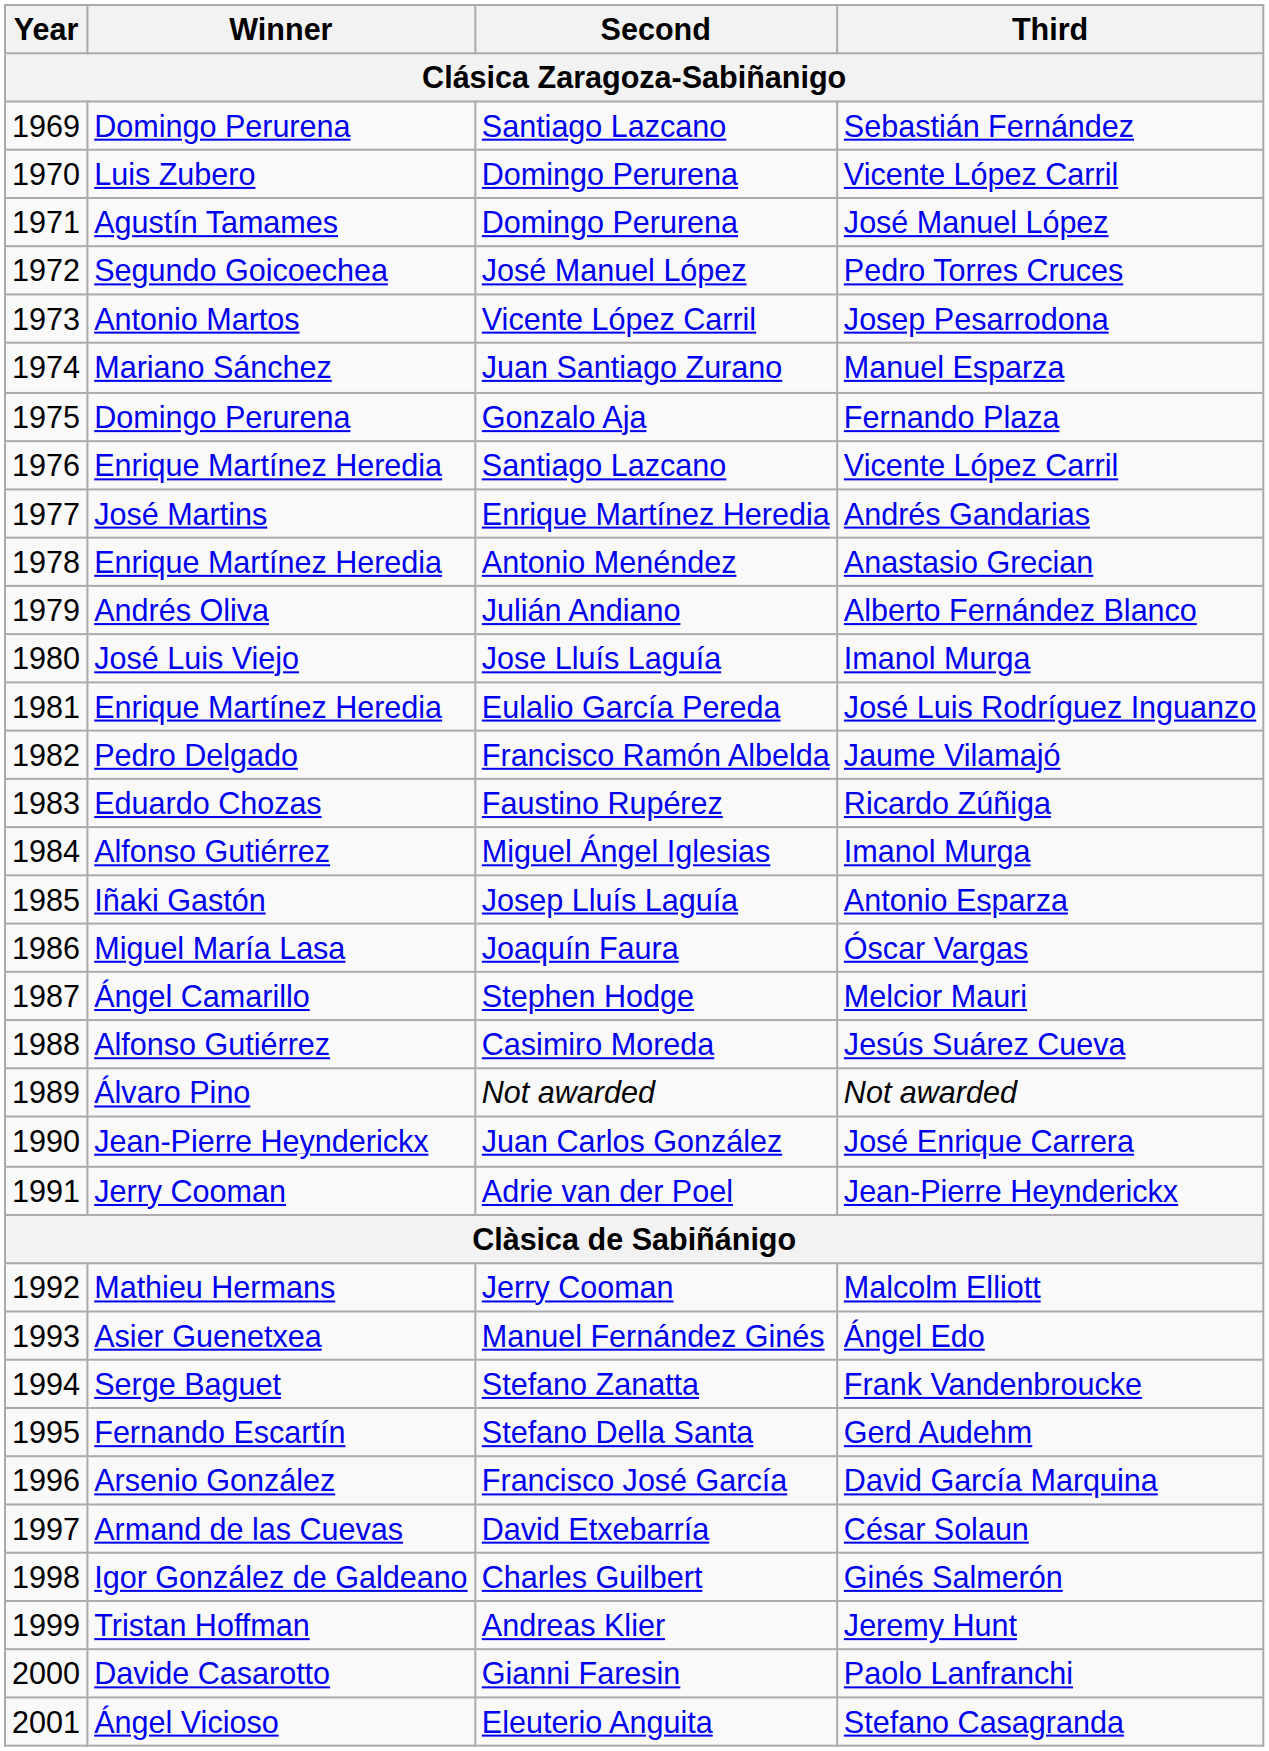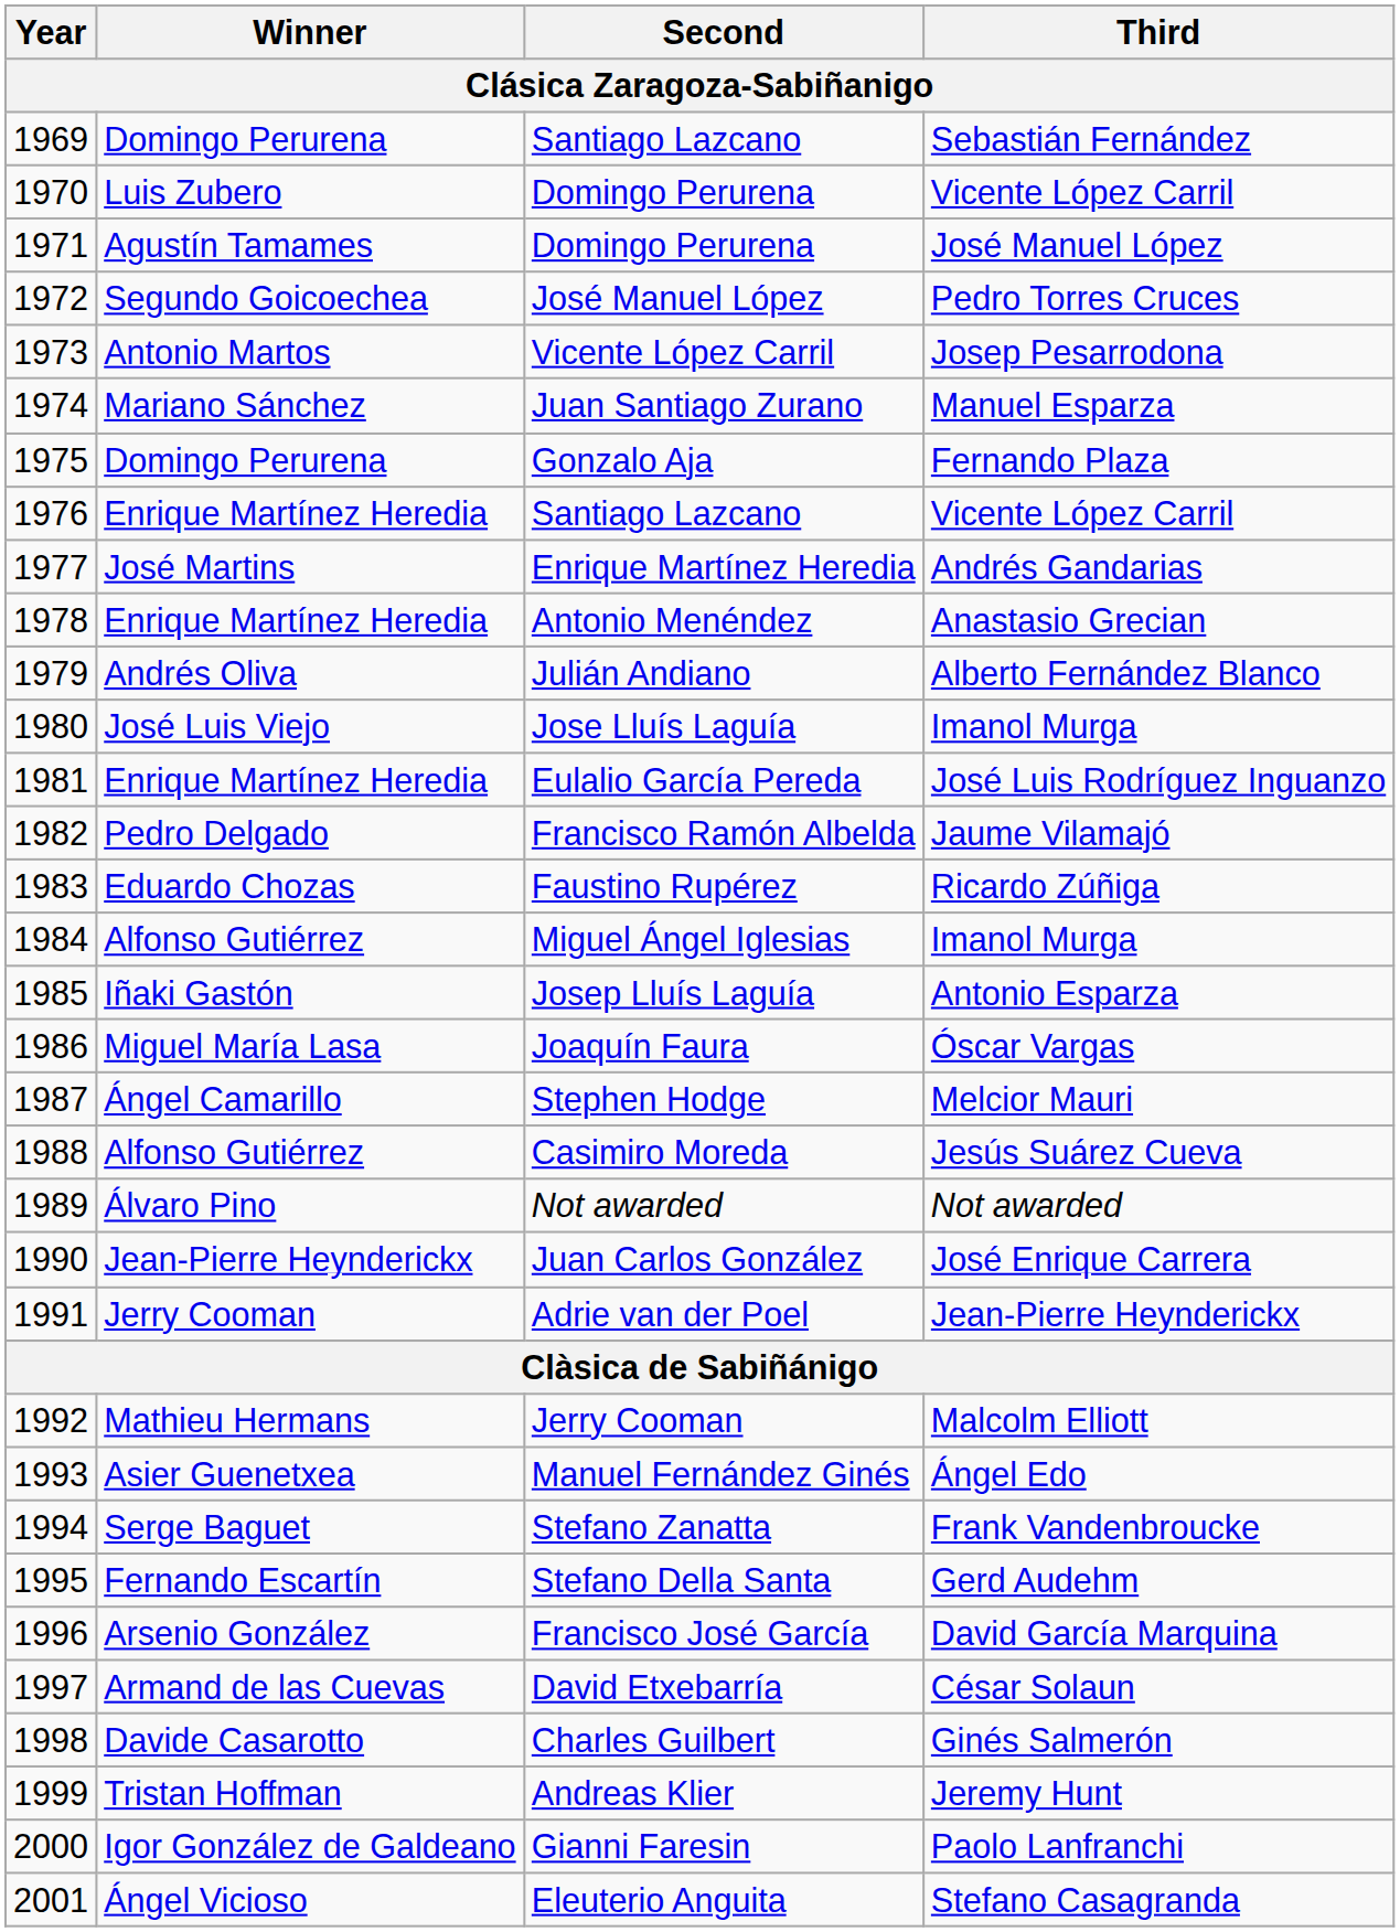Charles Guilbert | Winner: Igor González de Galdeano -> Davide Casarotto
Gianni Faresin | Winner: Davide Casarotto -> Igor González de Galdeano
